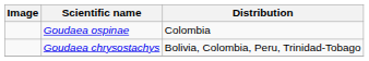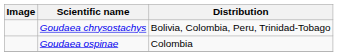rows swapped: Goudaea chrysostachys <-> Goudaea ospinae
